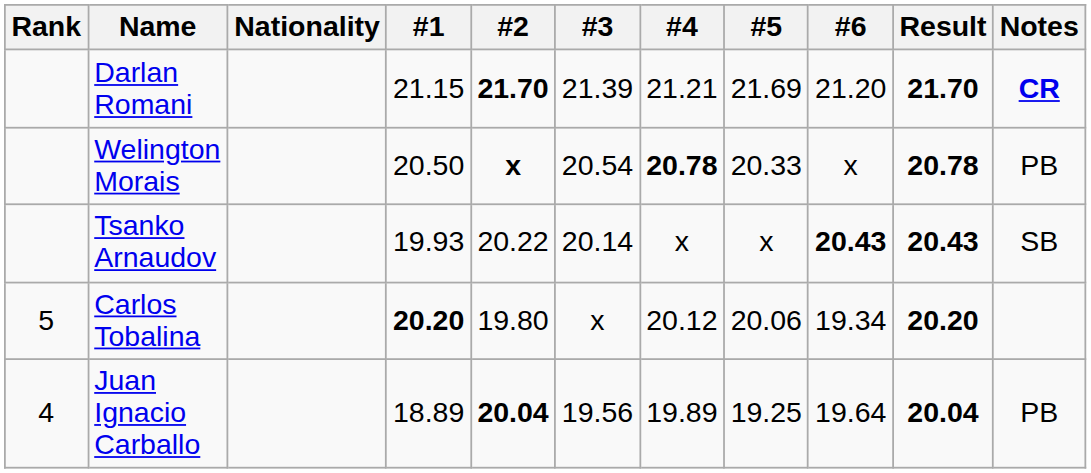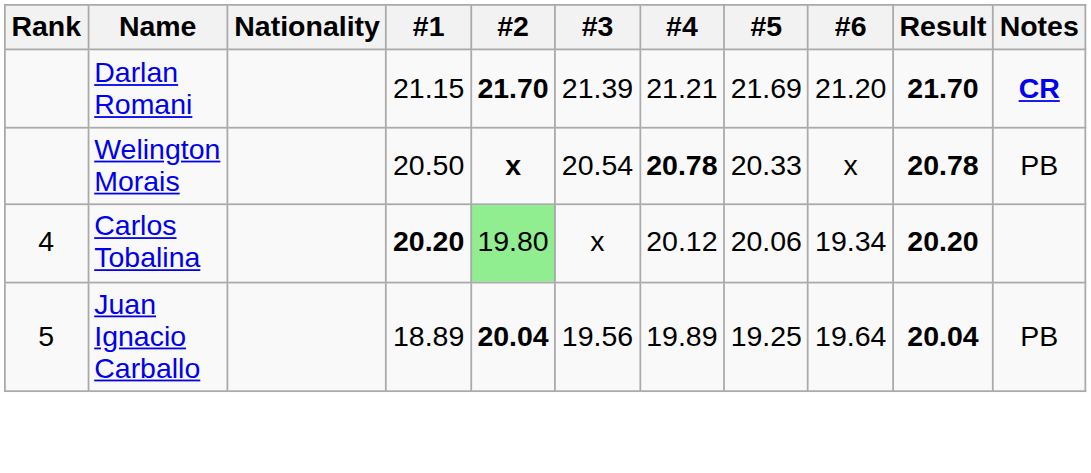- row: Tsanko Arnaudov | 19.93 | 20.22 | 20.14 | x | x | 20.43 | 20.43 | SB
Carlos Tobalina | Rank: 5 -> 4
Carlos Tobalina | #2: no background -> lightgreen background
Juan Ignacio Carballo | Rank: 4 -> 5
